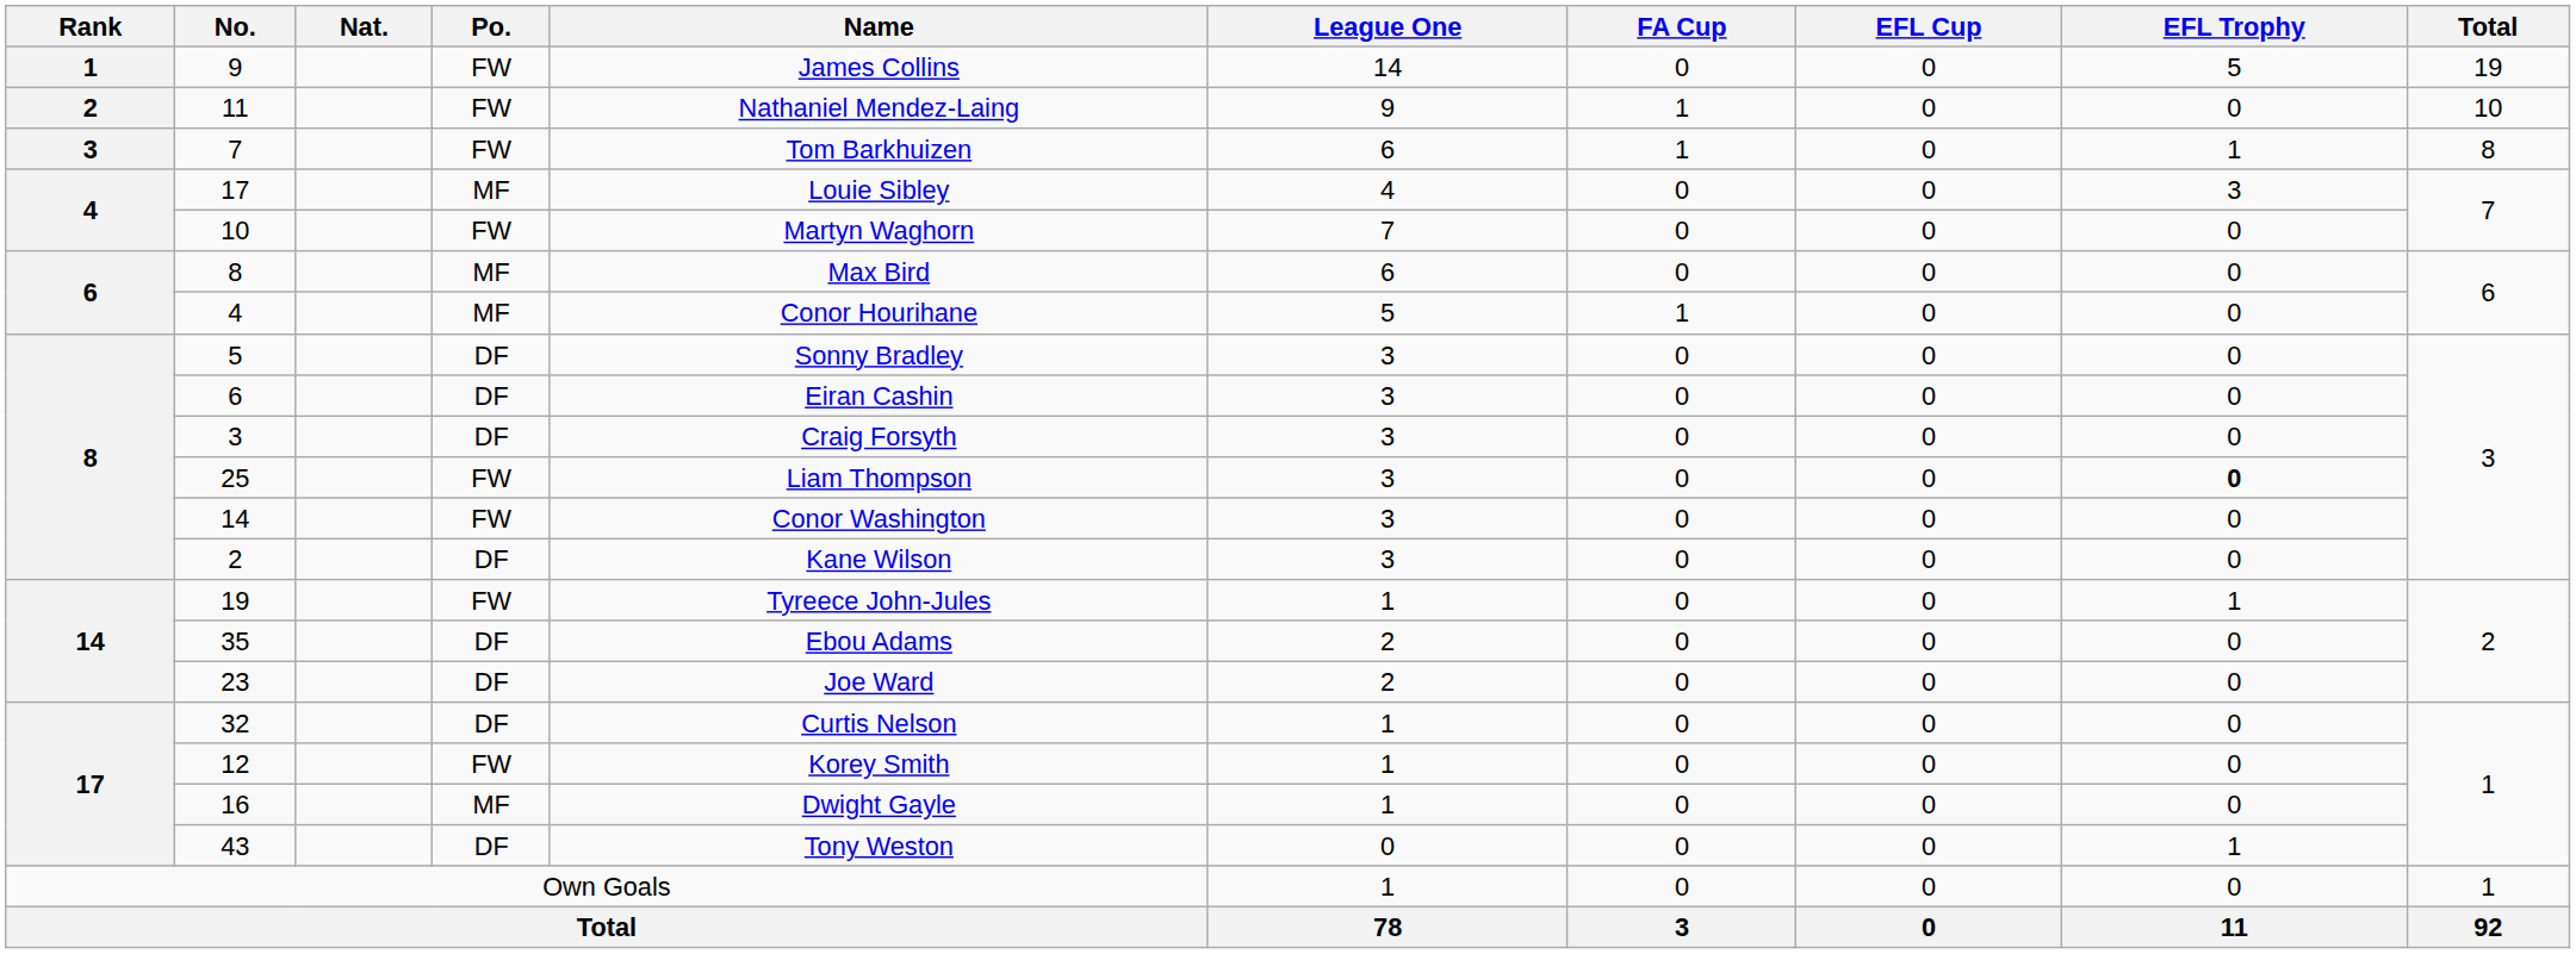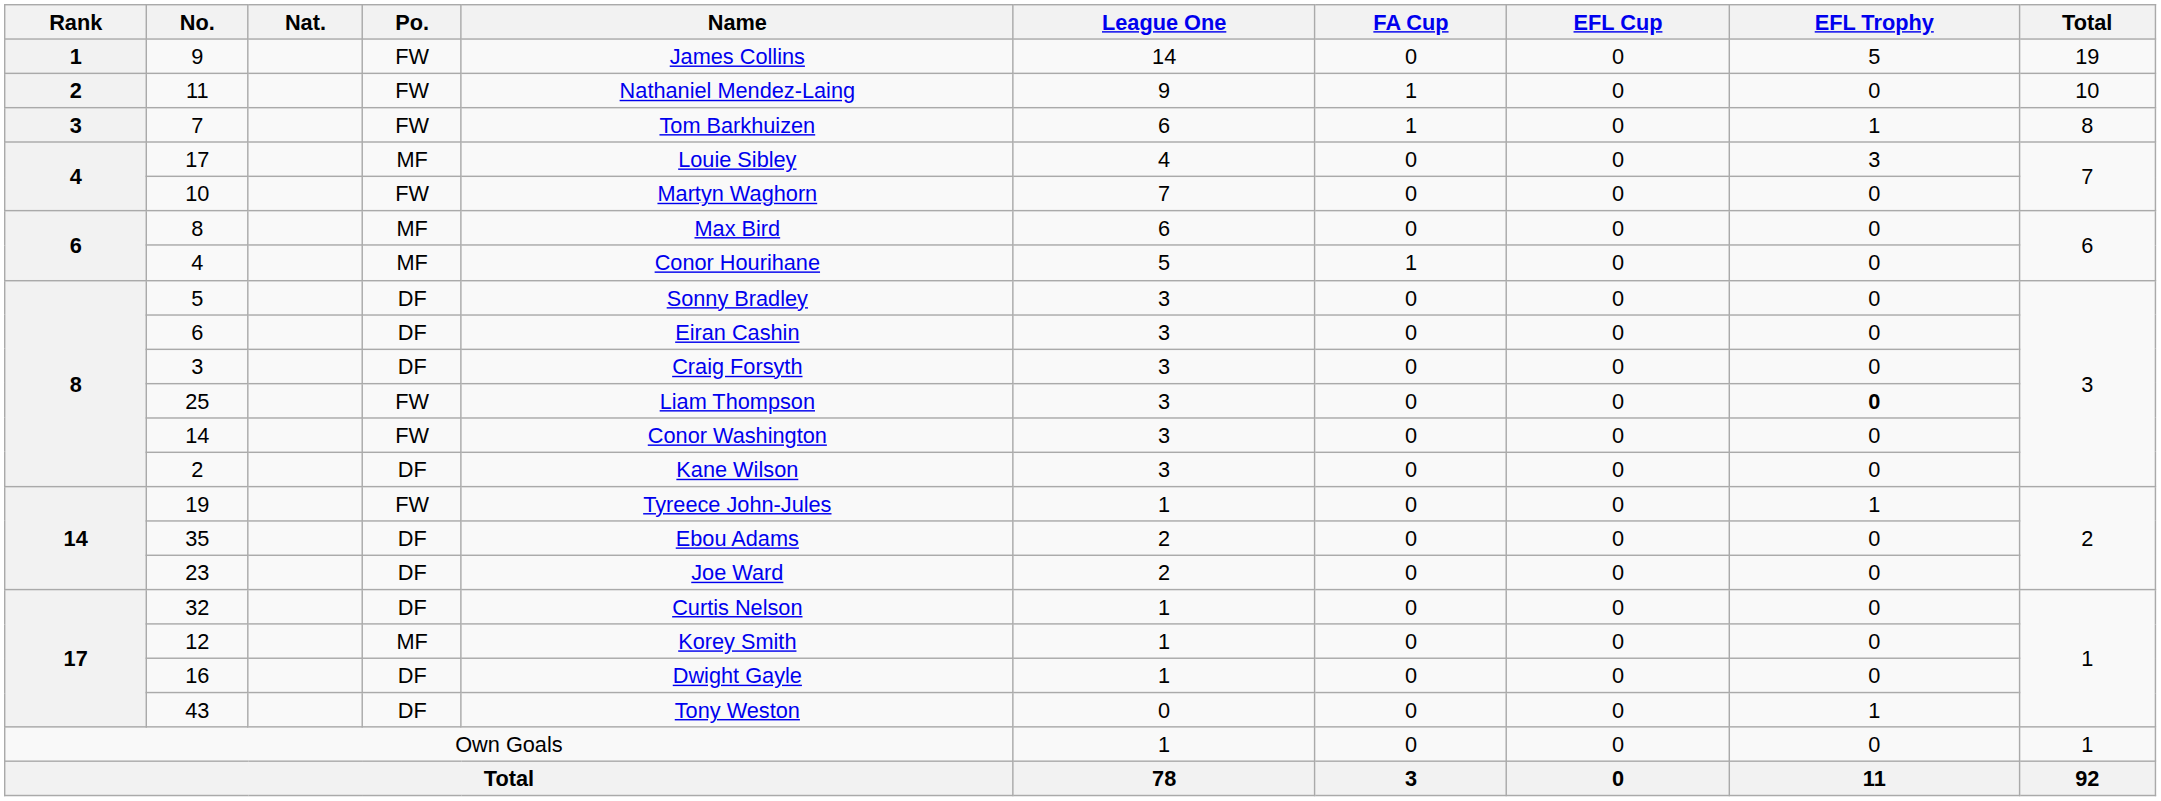12 | Po.: FW -> MF
16 | Po.: MF -> DF
